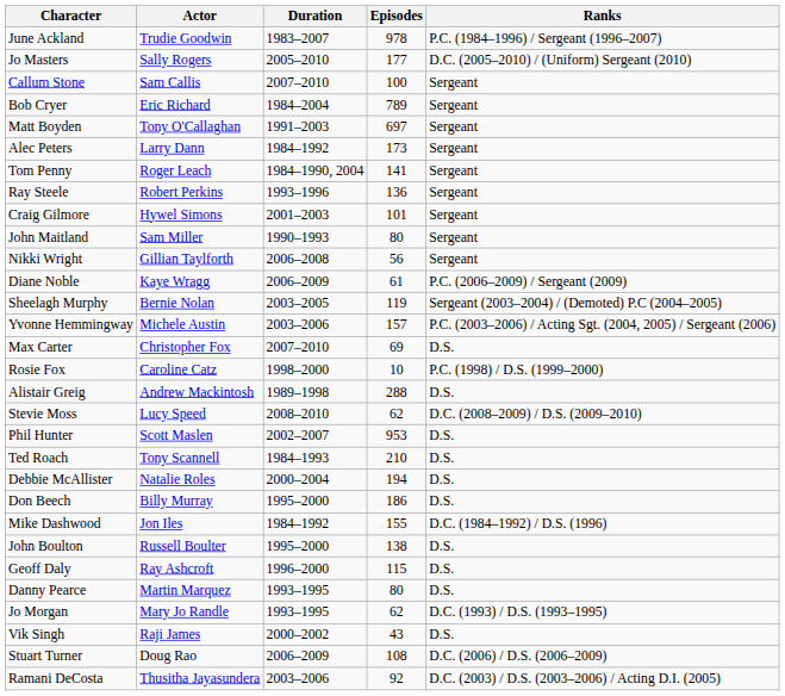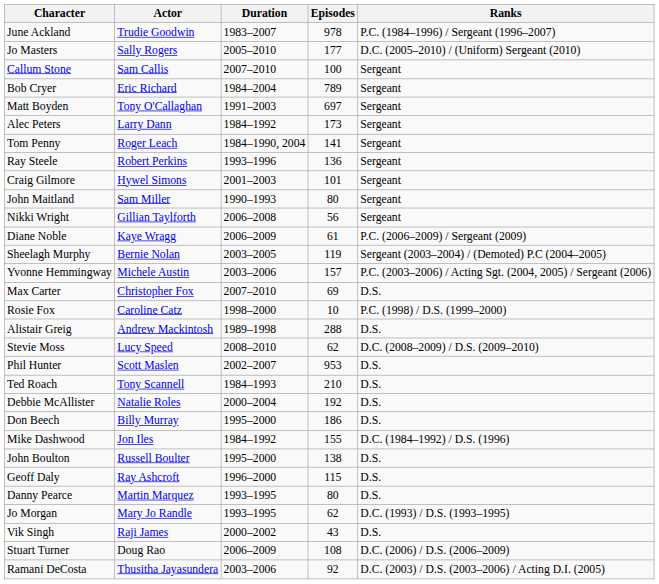Debbie McAllister | Episodes: 194 -> 192
